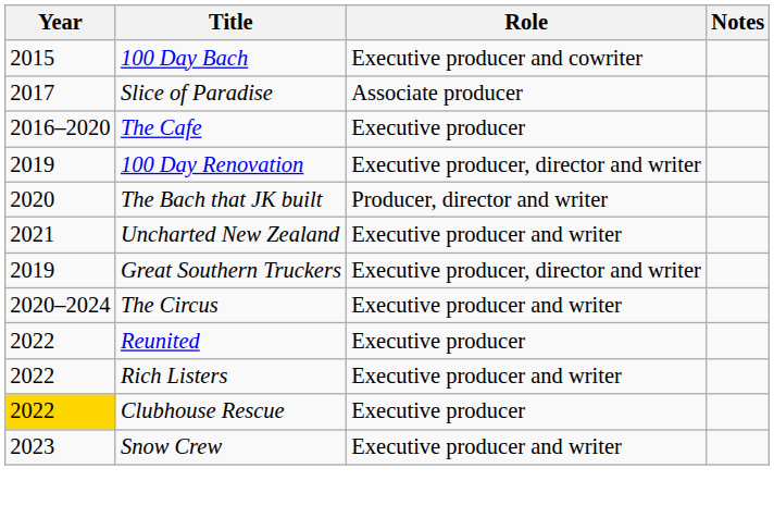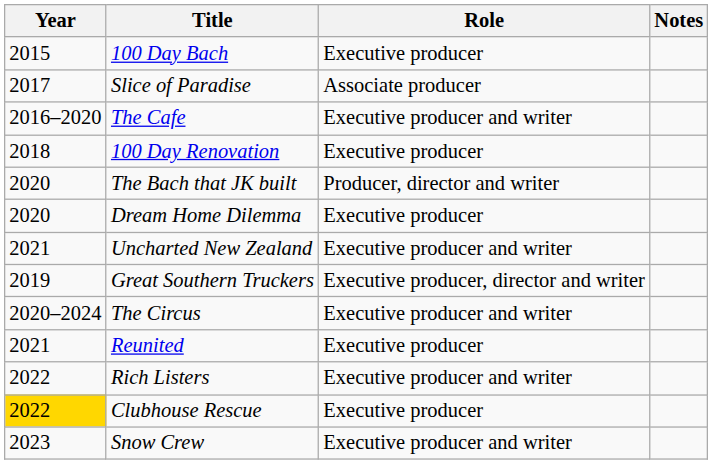100 Day Bach | Role: Executive producer and cowriter -> Executive producer
The Cafe | Role: Executive producer -> Executive producer and writer
100 Day Renovation | Year: 2019 -> 2018
100 Day Renovation | Role: Executive producer, director and writer -> Executive producer
+ row: 2020 | Dream Home Dilemma | Executive producer
Reunited | Year: 2022 -> 2021
